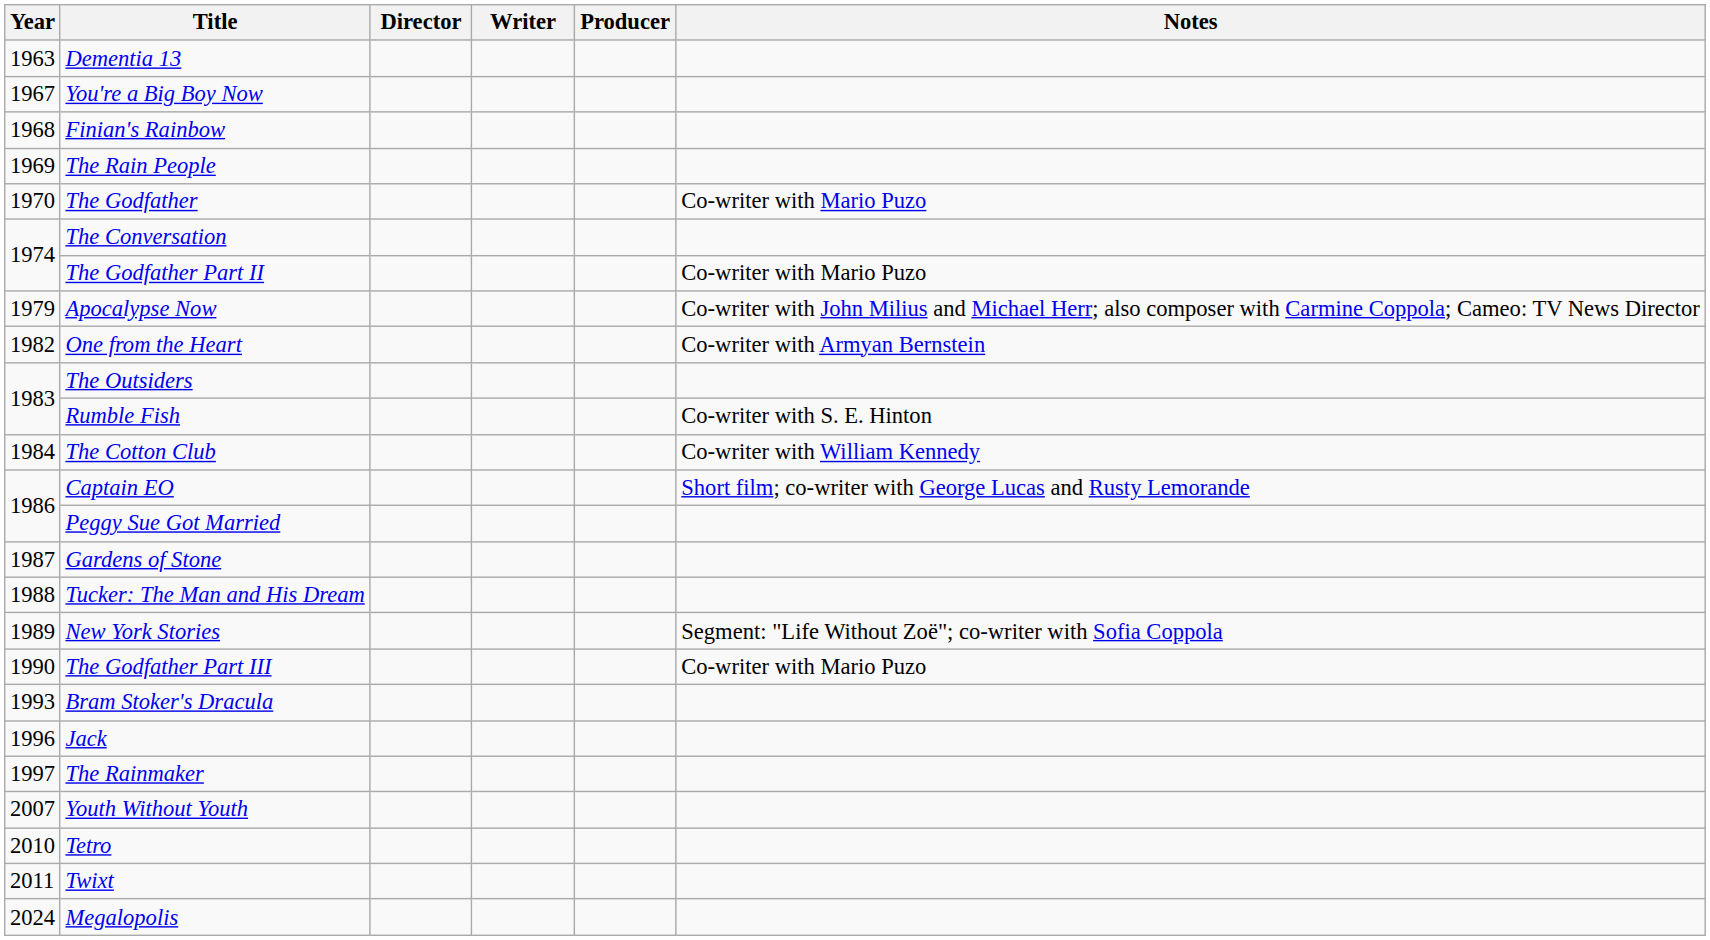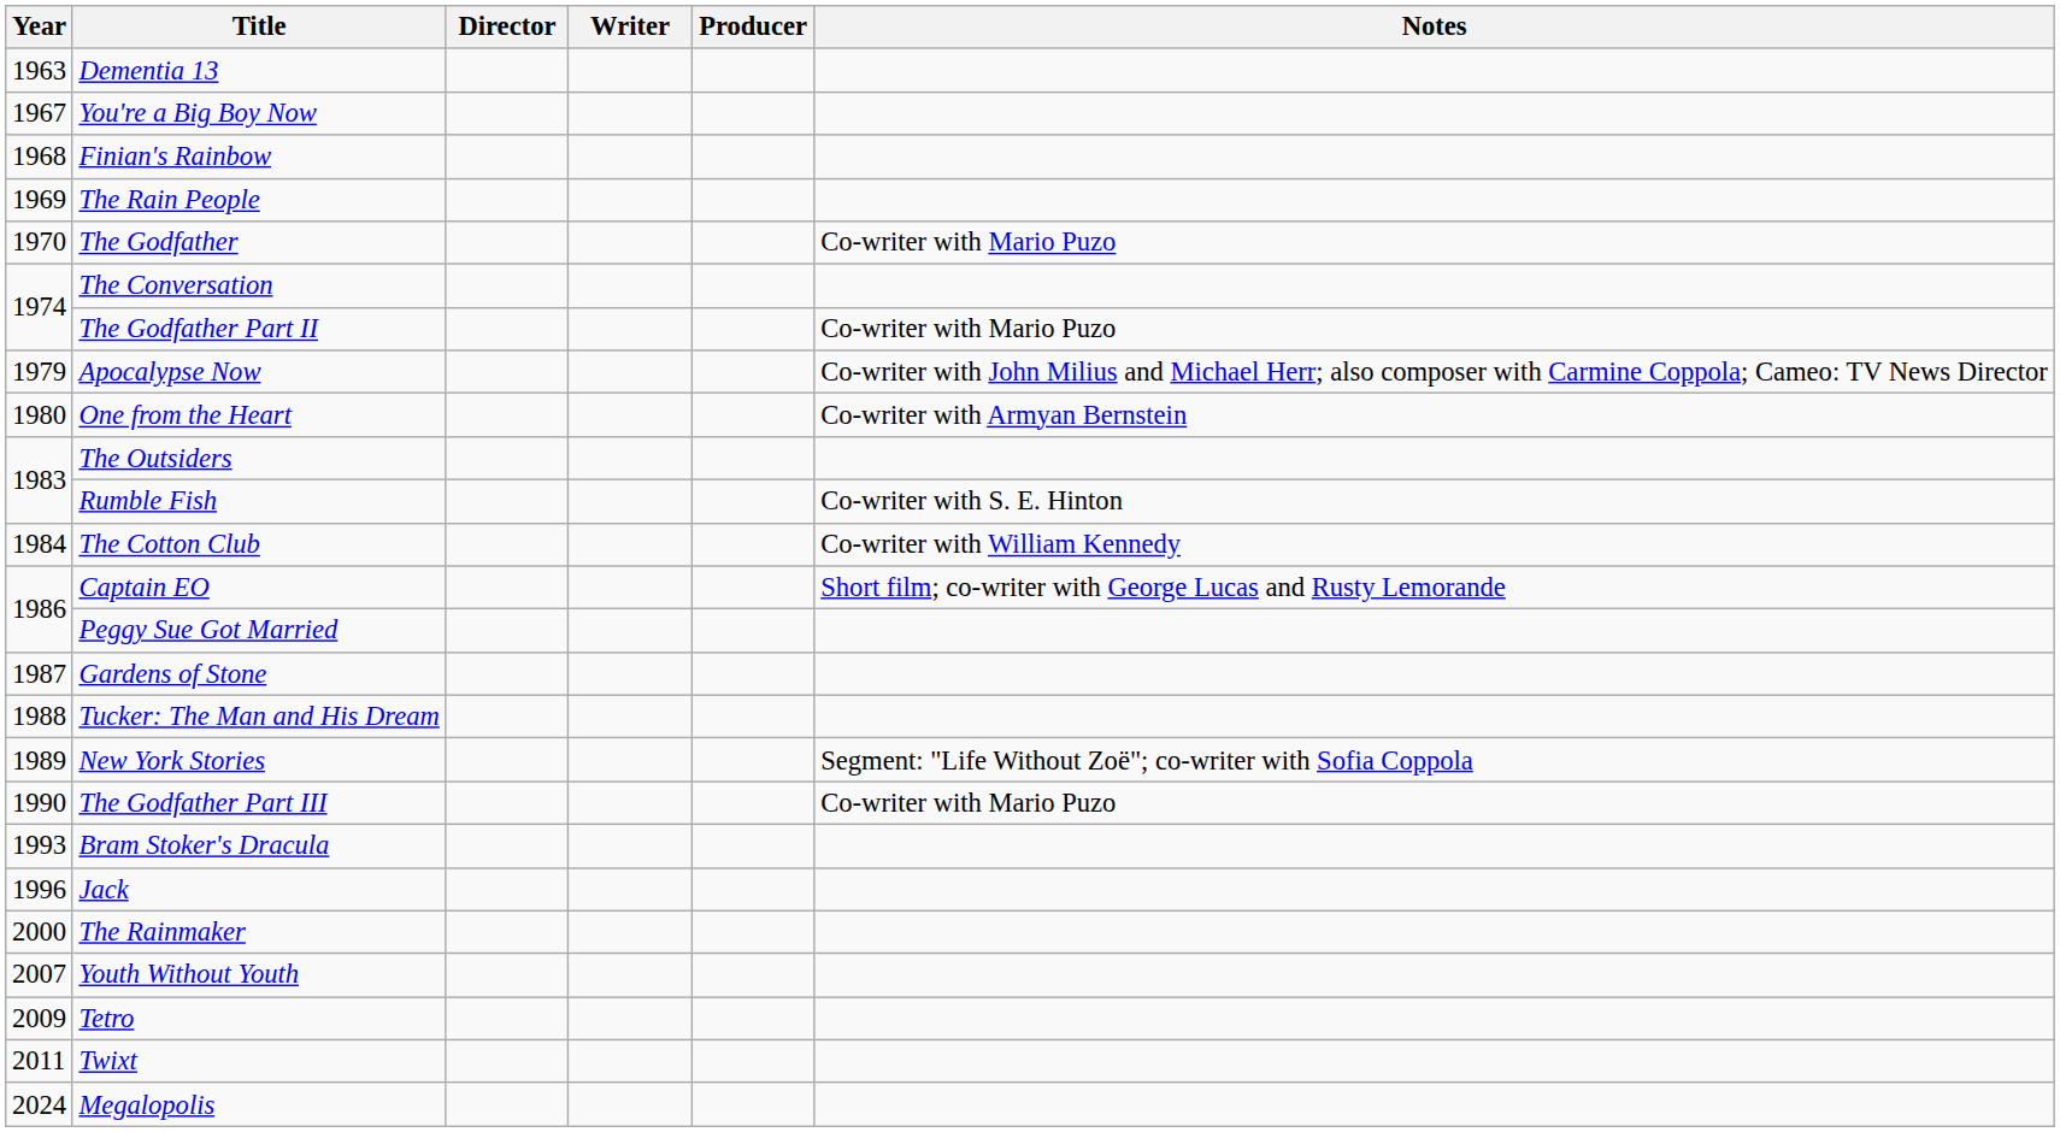One from the Heart | Year: 1982 -> 1980
The Rainmaker | Year: 1997 -> 2000
Tetro | Year: 2010 -> 2009
